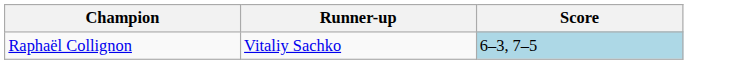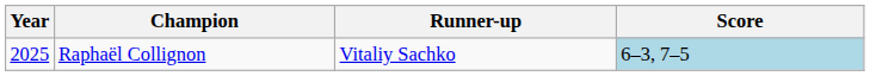+ column: Year | 2025
